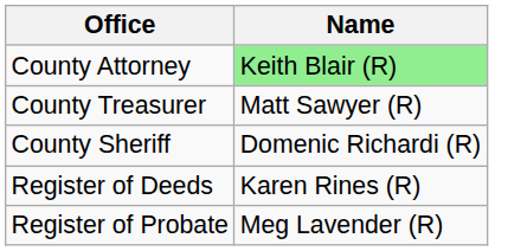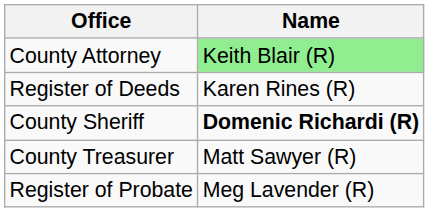rows swapped: Register of Deeds <-> County Treasurer
County Sheriff | Name: normal -> bold
